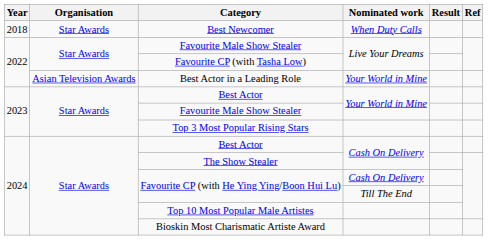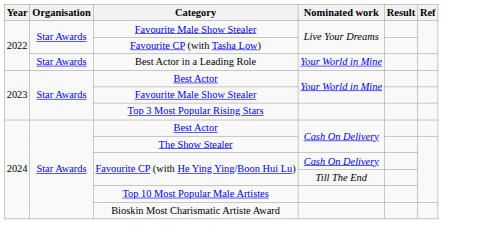- row: 2018 | Star Awards | Best Newcomer | When Duty Calls
Best Actor in a Leading Role | Organisation: Asian Television Awards -> Star Awards
